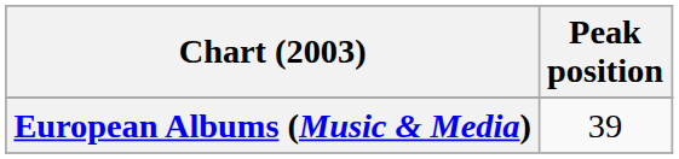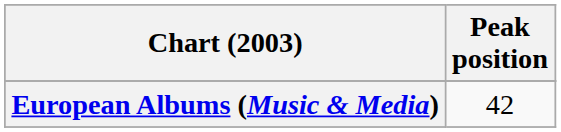European Albums (Music & Media) | Peak position: 39 -> 42
